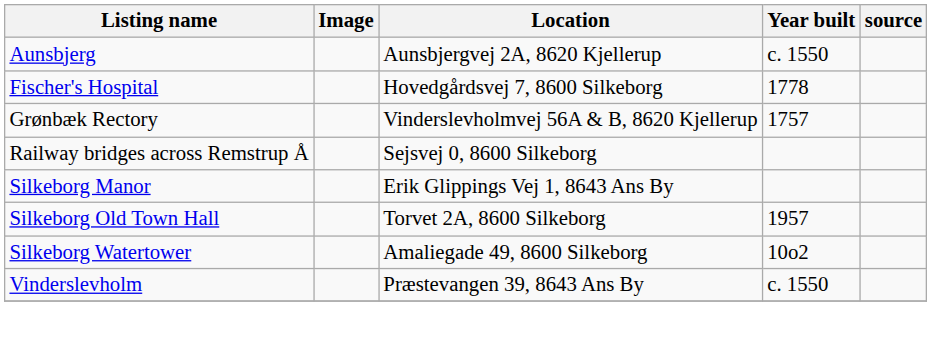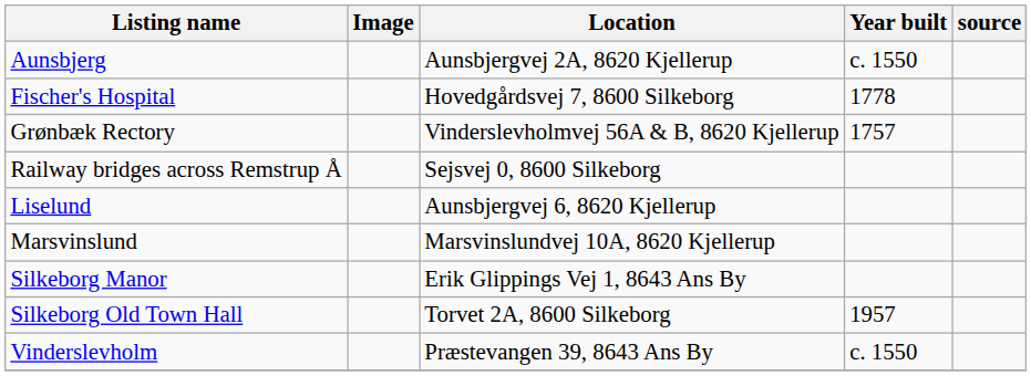+ row: Liselund | Aunsbjergvej 6, 8620 Kjellerup
+ row: Marsvinslund | Marsvinslundvej 10A, 8620 Kjellerup
- row: Silkeborg Watertower | Amaliegade 49, 8600 Silkeborg | 10o2
